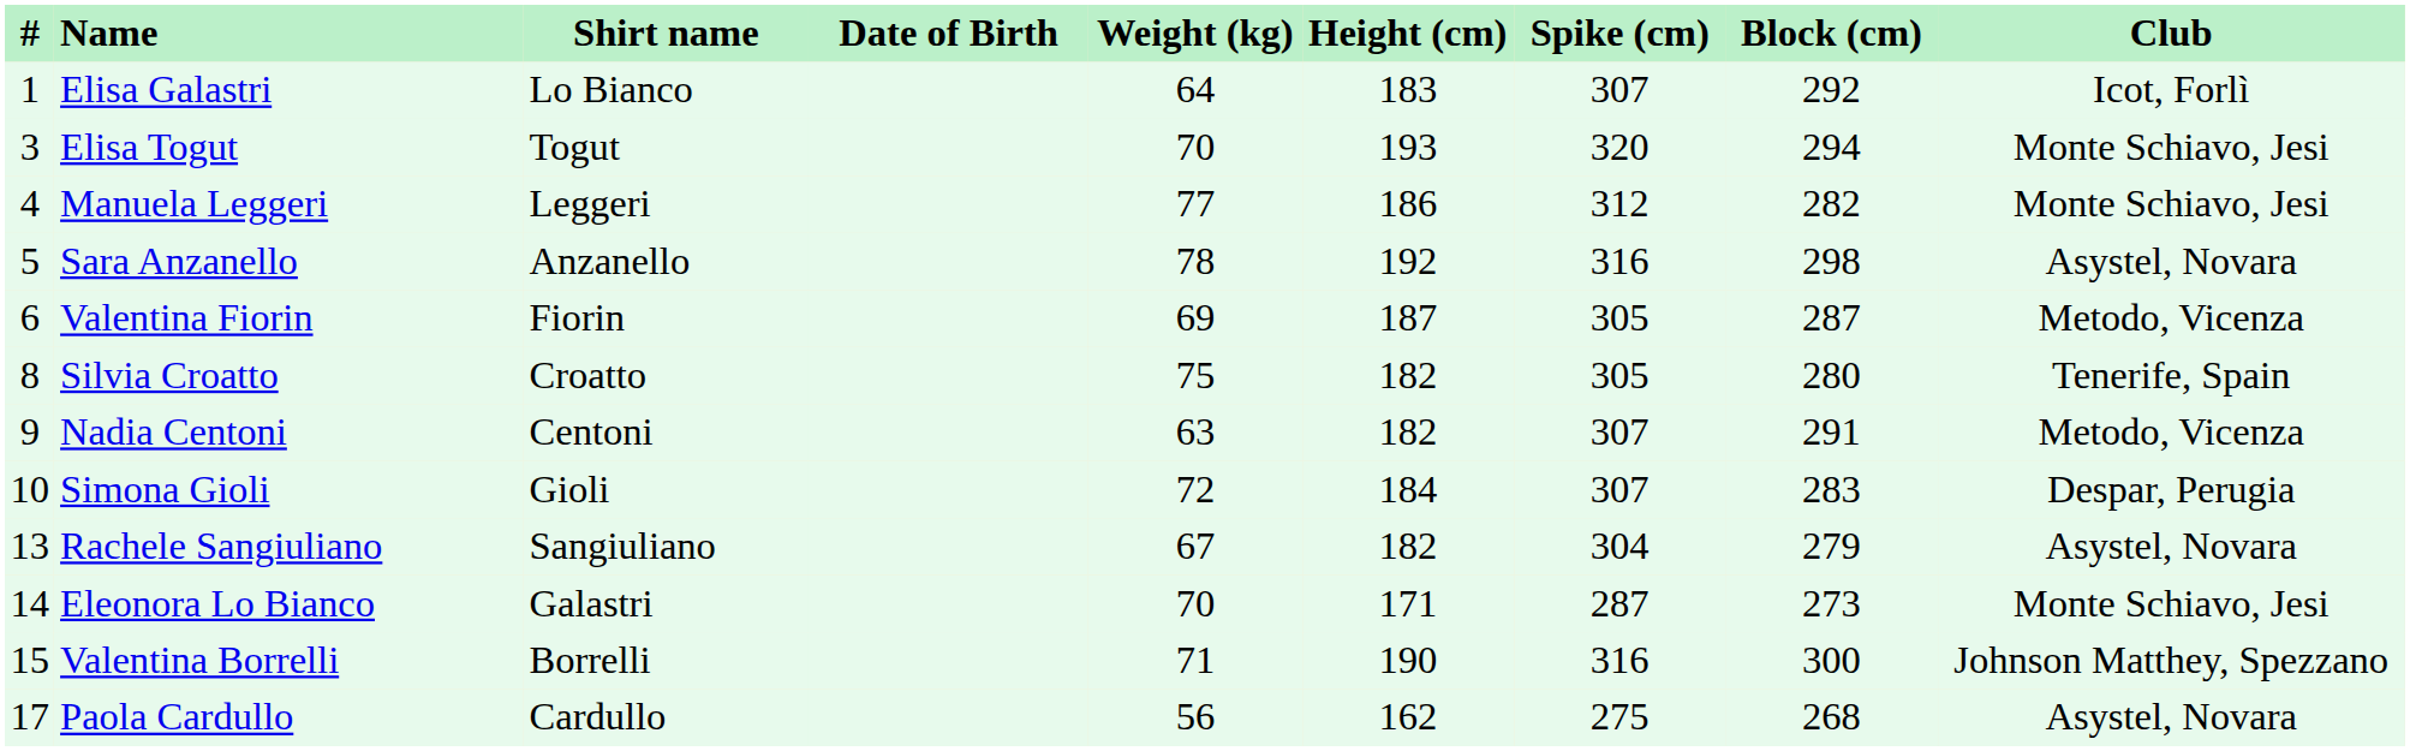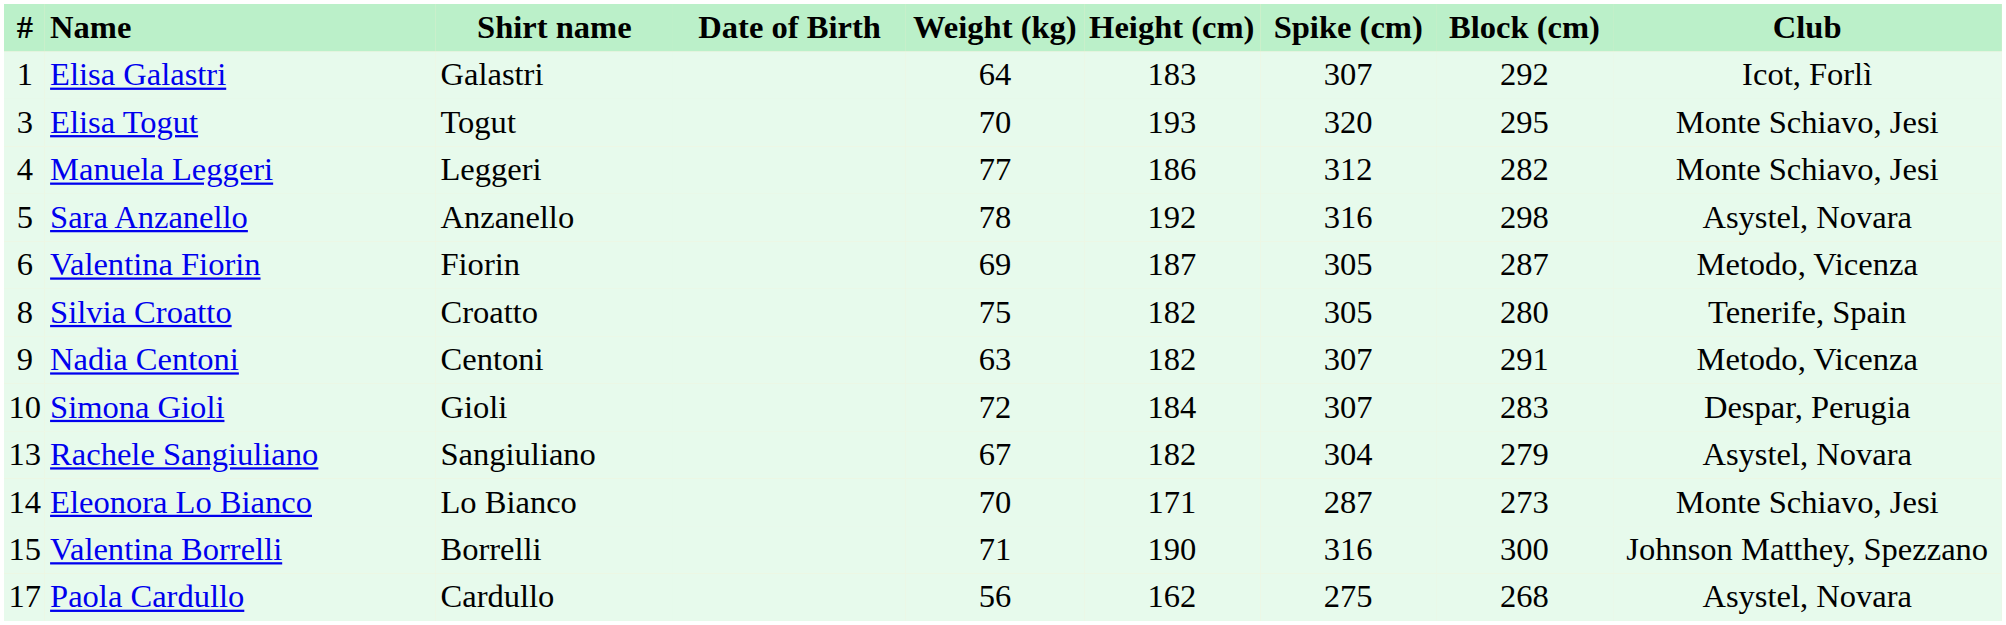Elisa Galastri | Shirt name: Lo Bianco -> Galastri
Elisa Togut | Block (cm): 294 -> 295
Eleonora Lo Bianco | Shirt name: Galastri -> Lo Bianco
